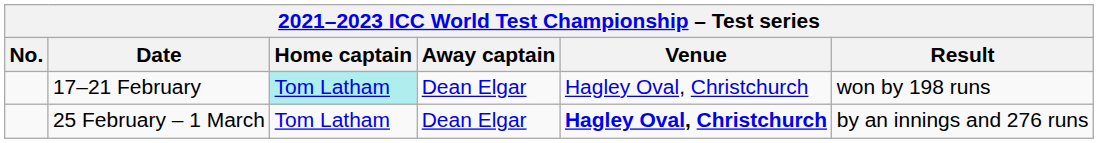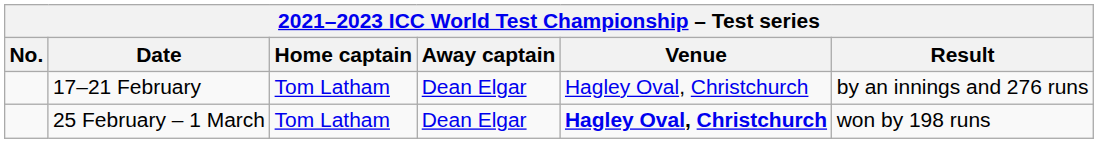17–21 February | Home captain: paleturquoise background -> no background
17–21 February | Result: won by 198 runs -> by an innings and 276 runs
25 February – 1 March | Result: by an innings and 276 runs -> won by 198 runs
